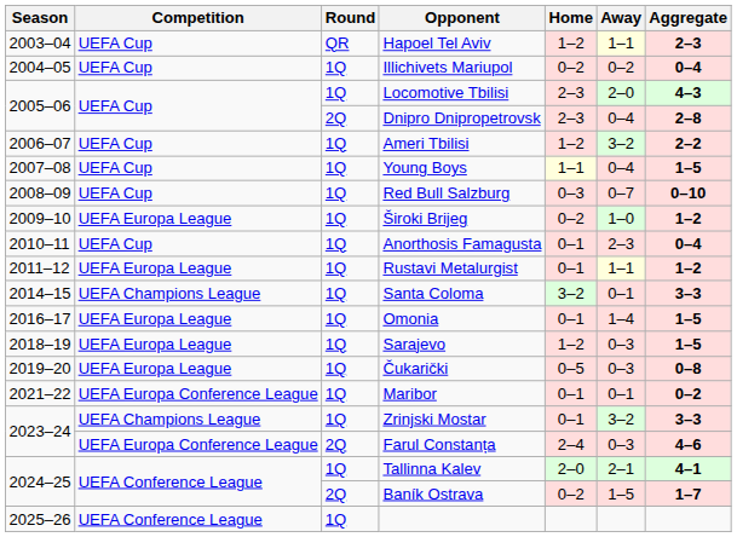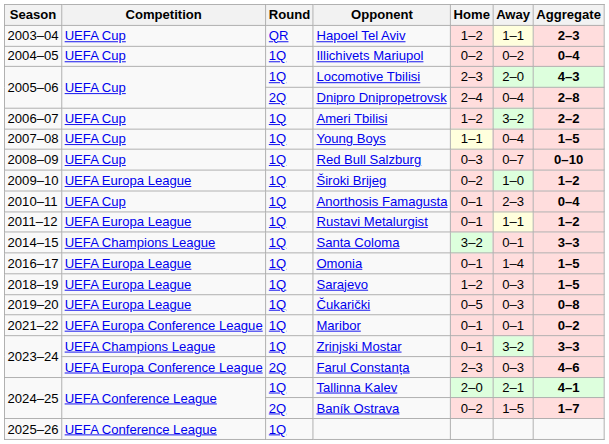Dnipro Dnipropetrovsk | Home: 2–3 -> 2–4
Farul Constanța | Home: 2–4 -> 2–3
